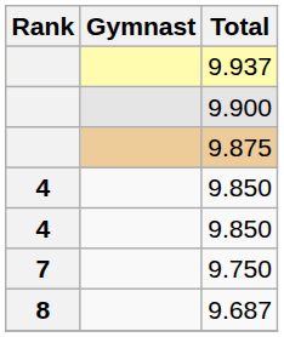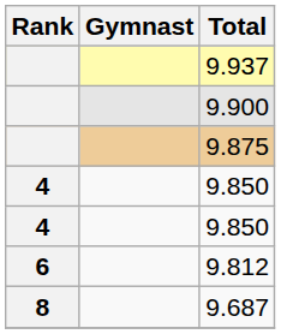+ row: 6 | 9.812
- row: 7 | 9.750
